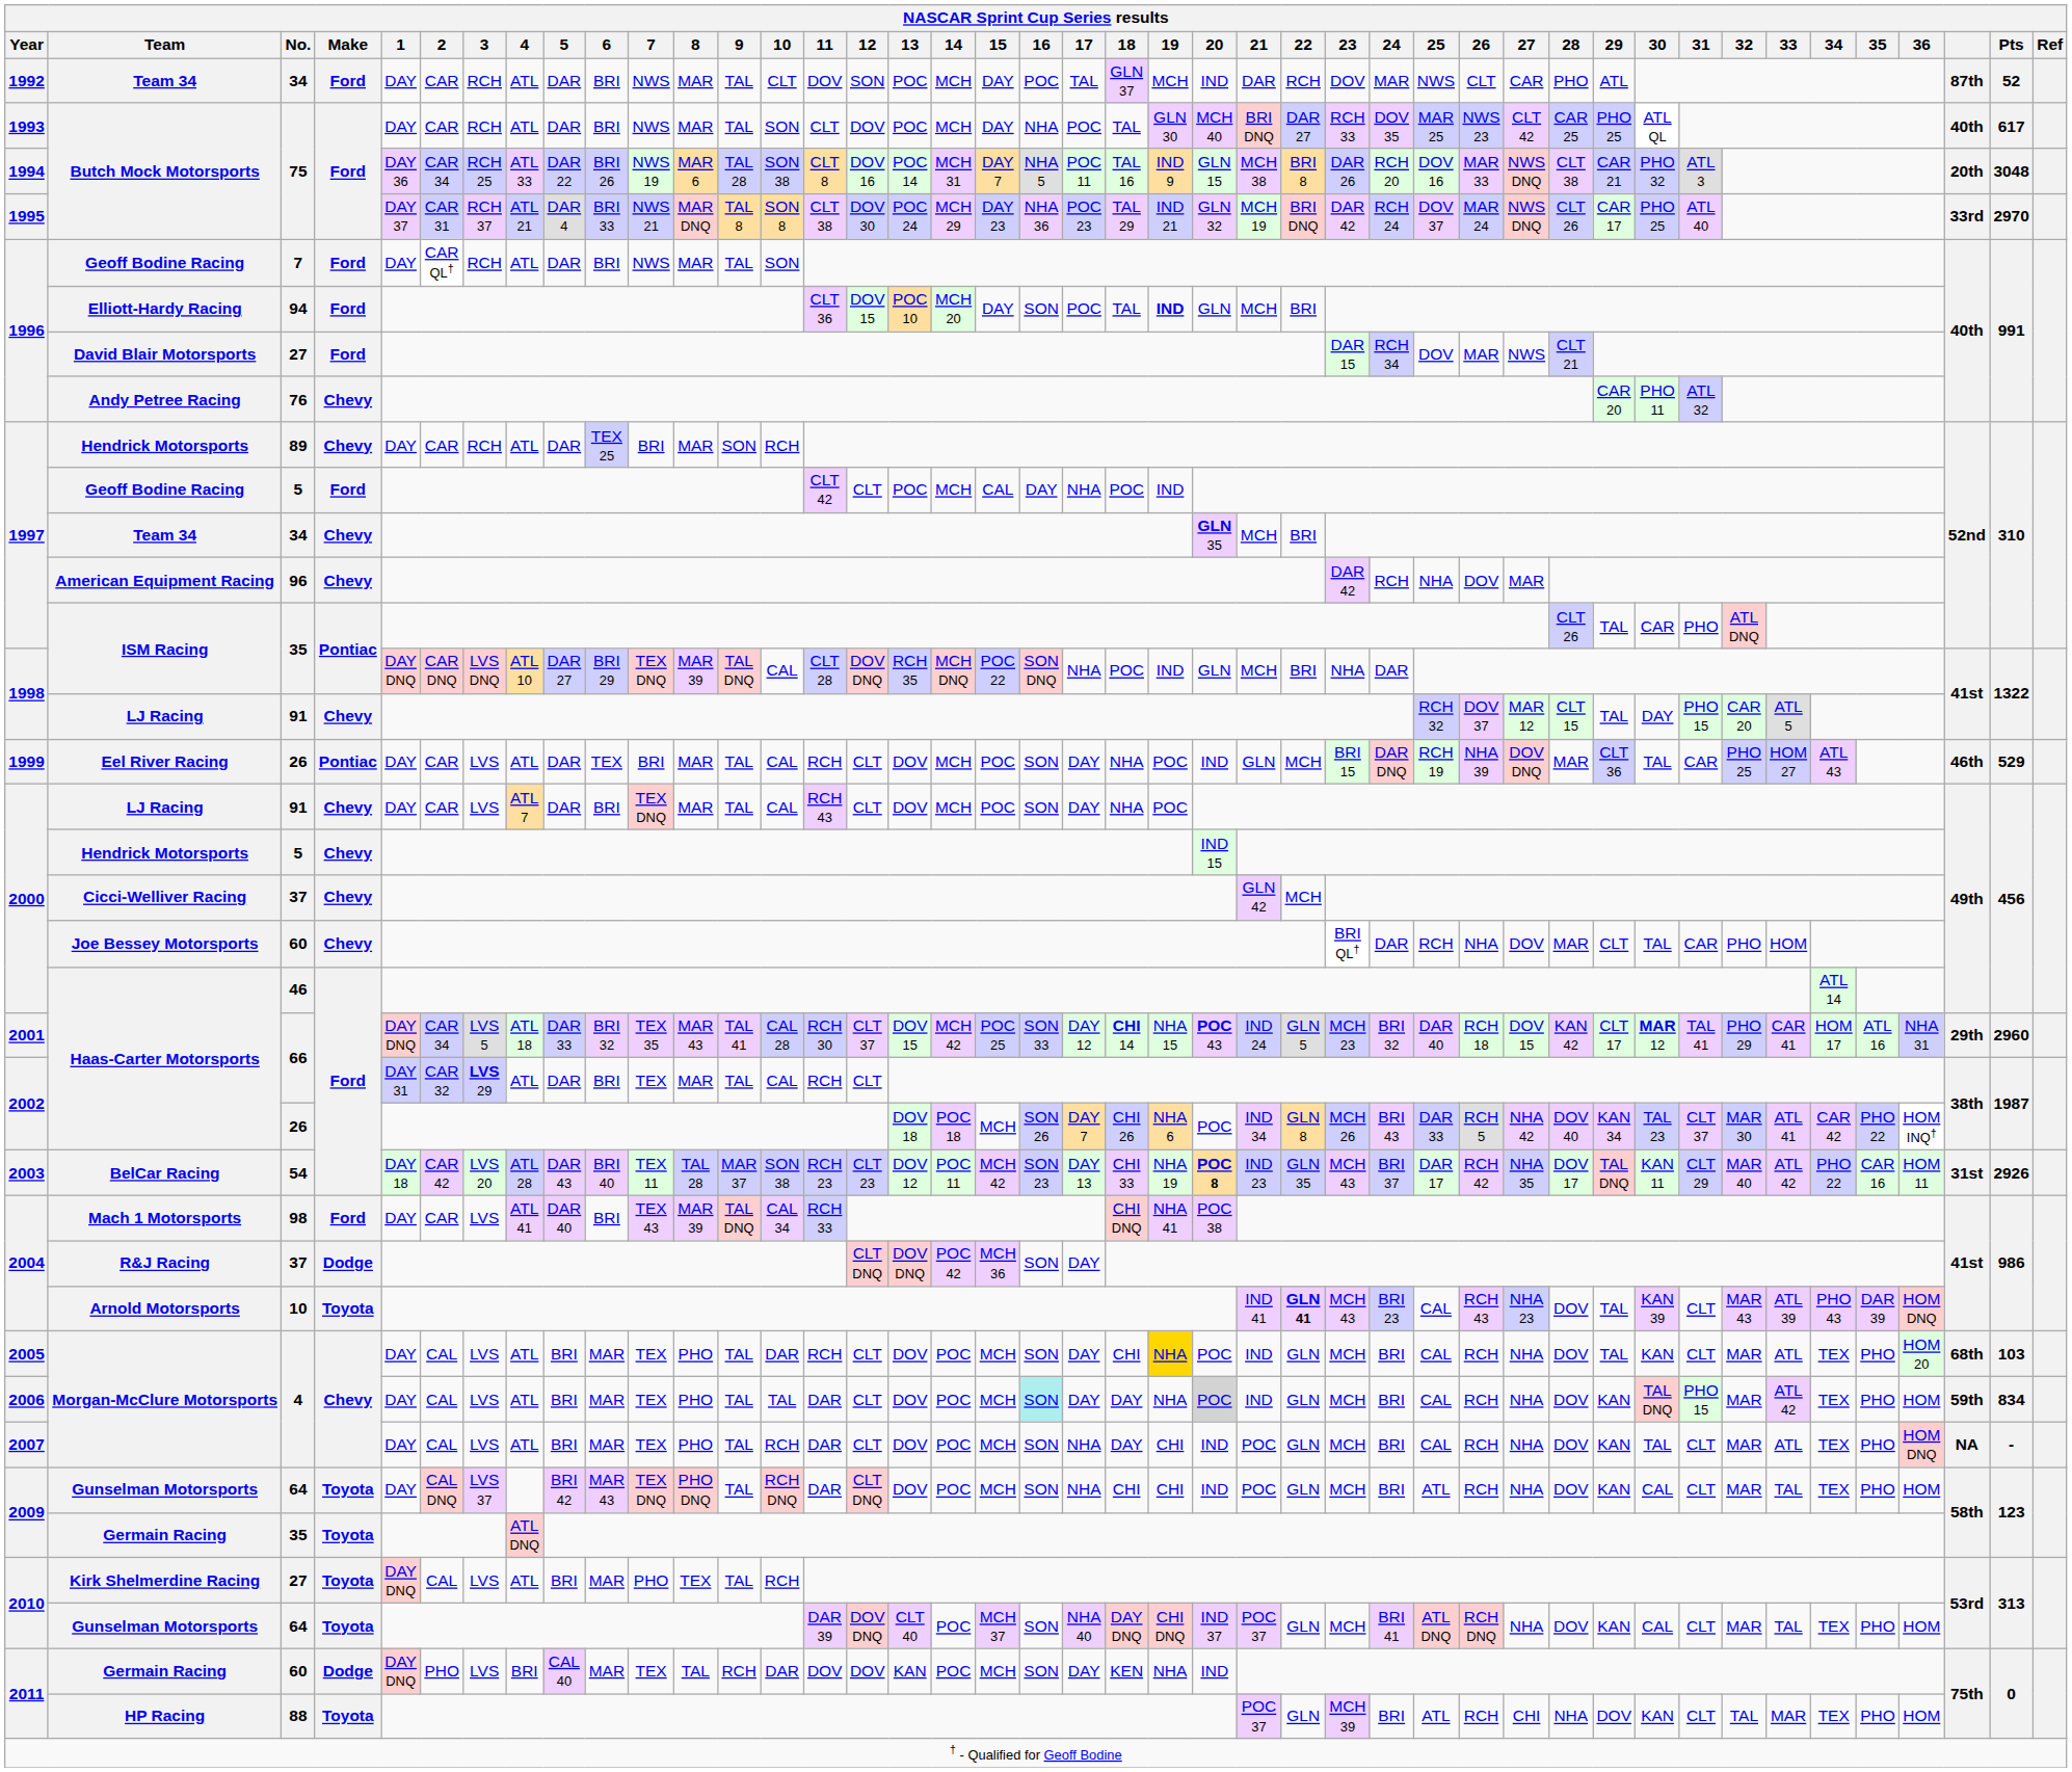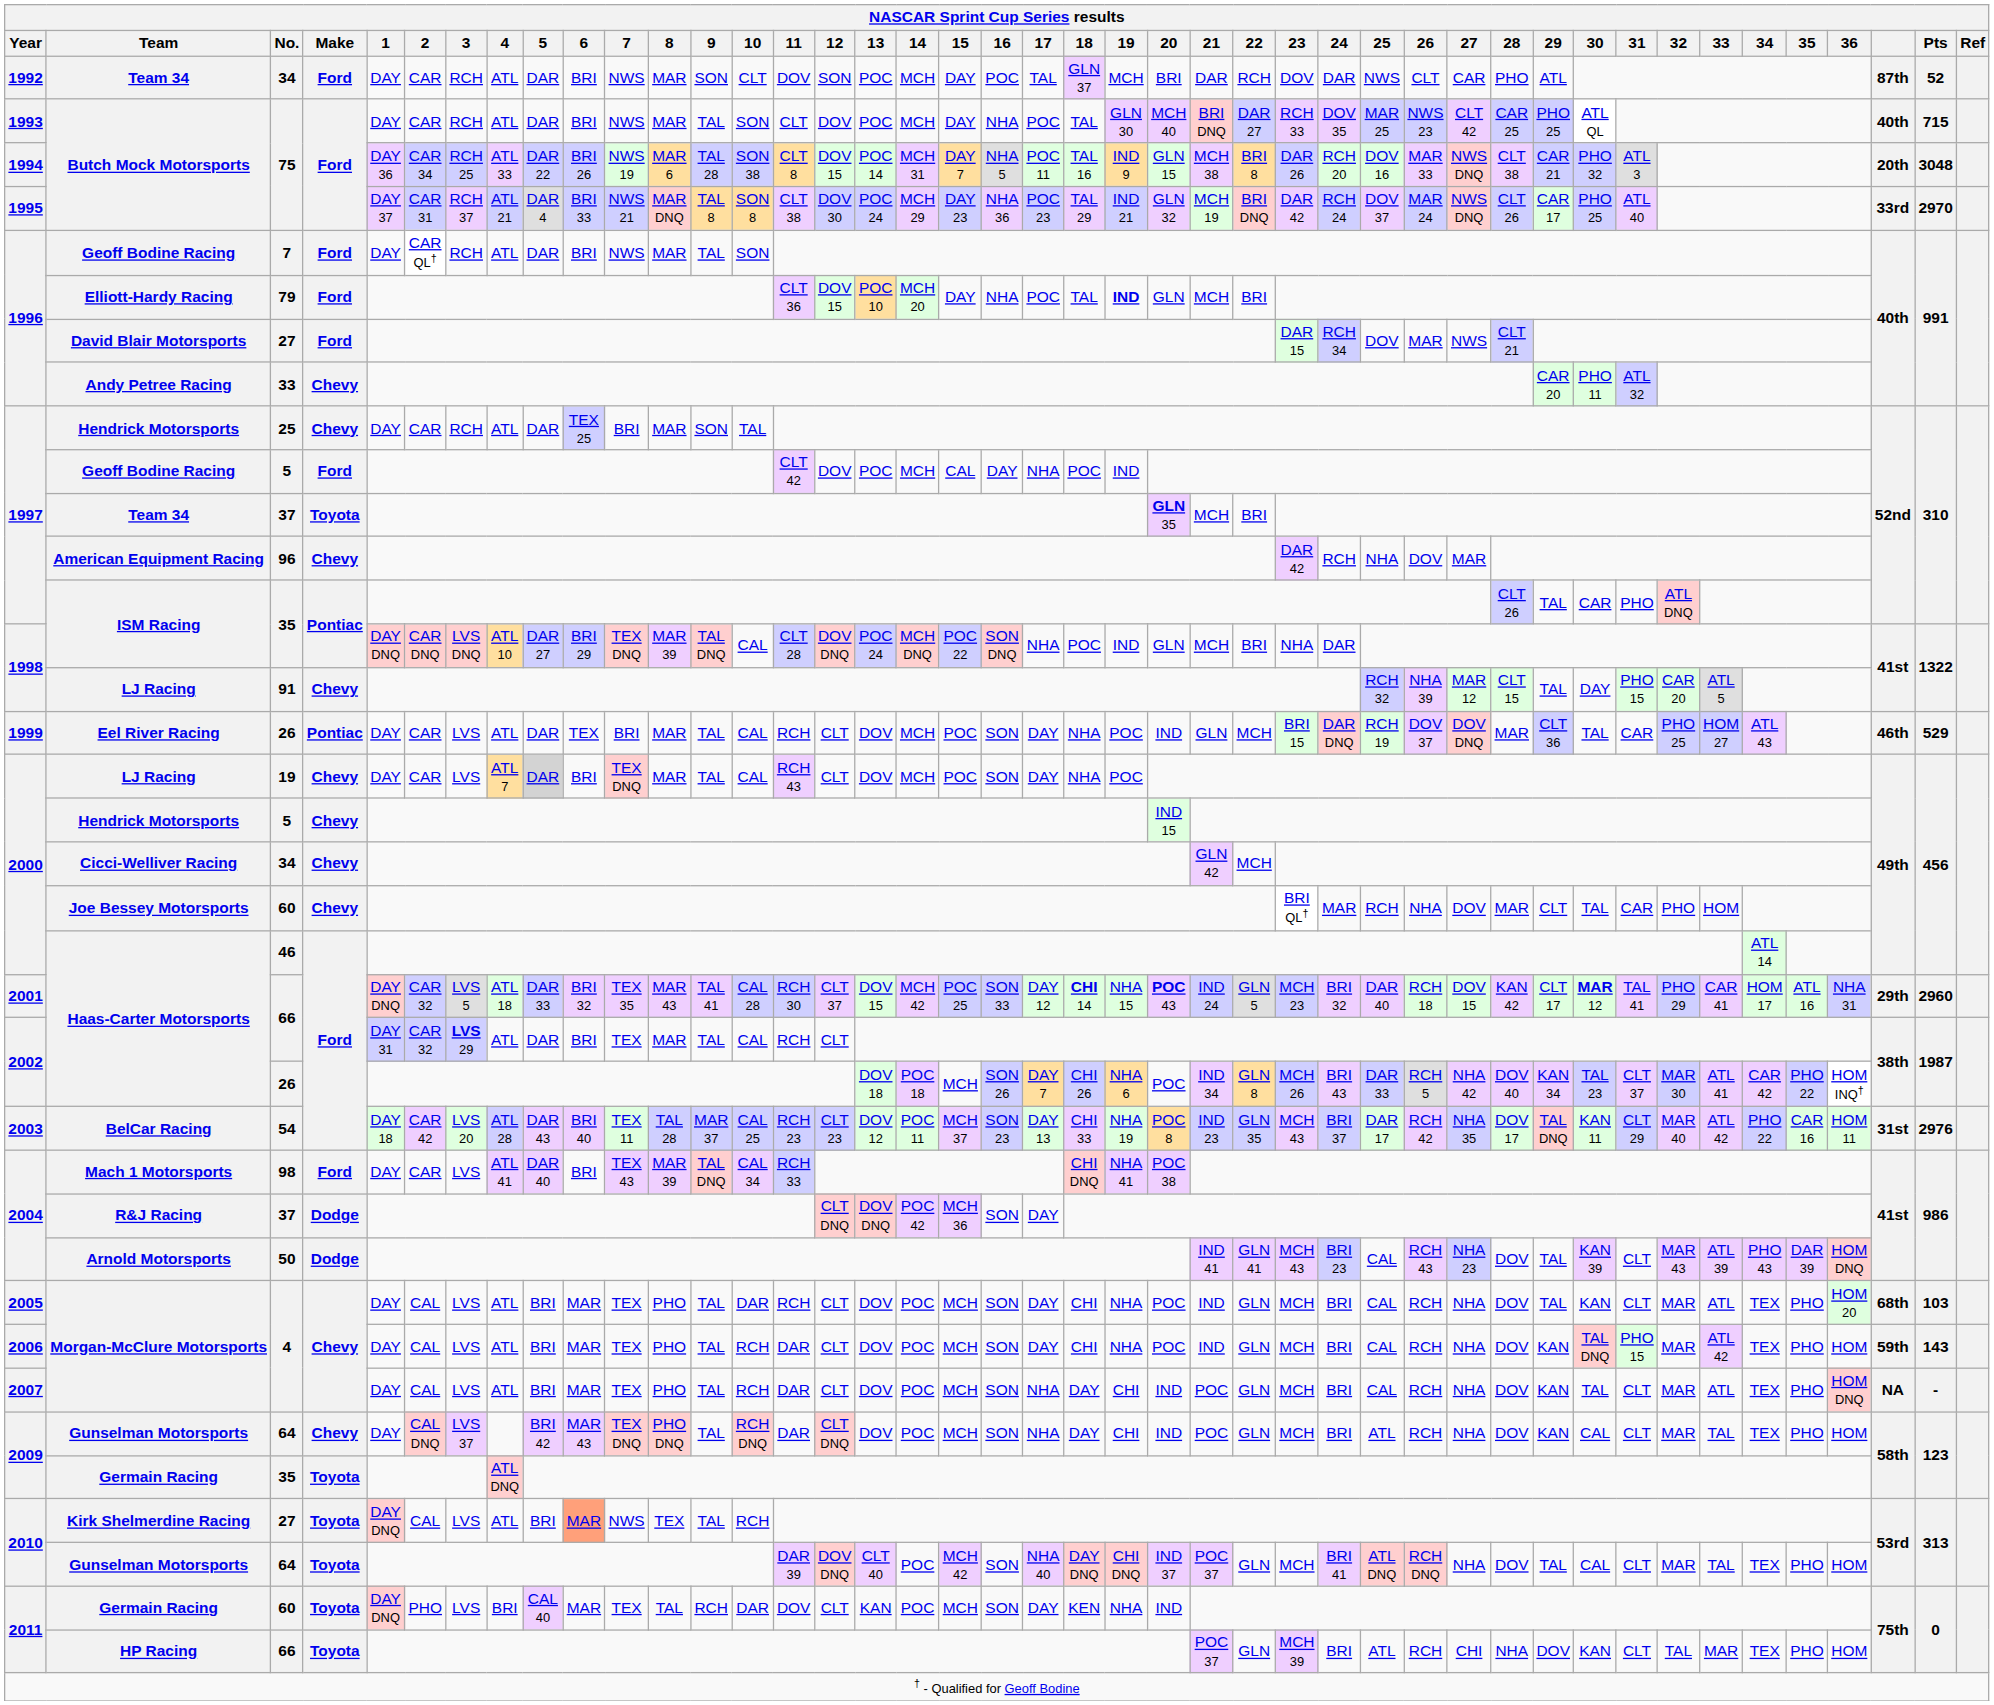1992 / Team 34 | 9: TAL -> SON
1992 / Team 34 | 20: IND -> BRI
1992 / Team 34 | 24: MAR -> DAR
1993 / Butch Mock Motorsports | Pts: 617 -> 715
1994 / Butch Mock Motorsports | 12: DOV 16 -> DOV 15
Elliott-Hardy Racing | No.: 94 -> 79
Elliott-Hardy Racing | 16: SON -> NHA
Andy Petree Racing | No.: 76 -> 33
1997 / Hendrick Motorsports | No.: 89 -> 25
1997 / Hendrick Motorsports | 10: RCH -> TAL
1997 / Geoff Bodine Racing | 12: CLT -> DOV
1997 / Team 34 | No.: 34 -> 37
1997 / Team 34 | Make: Chevy -> Toyota
1998 / ISM Racing | 13: RCH 35 -> POC 24
1998 / LJ Racing | 26: DOV 37 -> NHA 39
Eel River Racing | 26: NHA 39 -> DOV 37
2000 / LJ Racing | No.: 91 -> 19
2000 / LJ Racing | 5: no background -> lightgrey background
Cicci-Welliver Racing | No.: 37 -> 34
Joe Bessey Motorsports | 24: DAR -> MAR
2001 / Haas-Carter Motorsports | 2: CAR 34 -> CAR 32
BelCar Racing | 10: SON 38 -> CAL 25
BelCar Racing | 15: MCH 42 -> MCH 37
BelCar Racing | 20: bold -> normal
BelCar Racing | Pts: 2926 -> 2976
Arnold Motorsports | No.: 10 -> 50
Arnold Motorsports | Make: Toyota -> Dodge
Arnold Motorsports | 22: bold -> normal
2005 / Morgan-McClure Motorsports | 19: gold background -> no background
2006 / Morgan-McClure Motorsports | 10: TAL -> RCH
2006 / Morgan-McClure Motorsports | 16: paleturquoise background -> no background
2006 / Morgan-McClure Motorsports | 18: DAY -> CHI
2006 / Morgan-McClure Motorsports | 20: lightgrey background -> no background
2006 / Morgan-McClure Motorsports | Pts: 834 -> 143
2009 / Gunselman Motorsports | Make: Toyota -> Chevy
2009 / Gunselman Motorsports | 18: CHI -> DAY
Kirk Shelmerdine Racing | 6: no background -> lightsalmon background
Kirk Shelmerdine Racing | 7: PHO -> NWS
2010 / Gunselman Motorsports | 15: MCH 37 -> MCH 42
2010 / Gunselman Motorsports | 29: KAN -> TAL
2011 / Germain Racing | Make: Dodge -> Toyota
2011 / Germain Racing | 12: DOV -> CLT
HP Racing | No.: 88 -> 66
